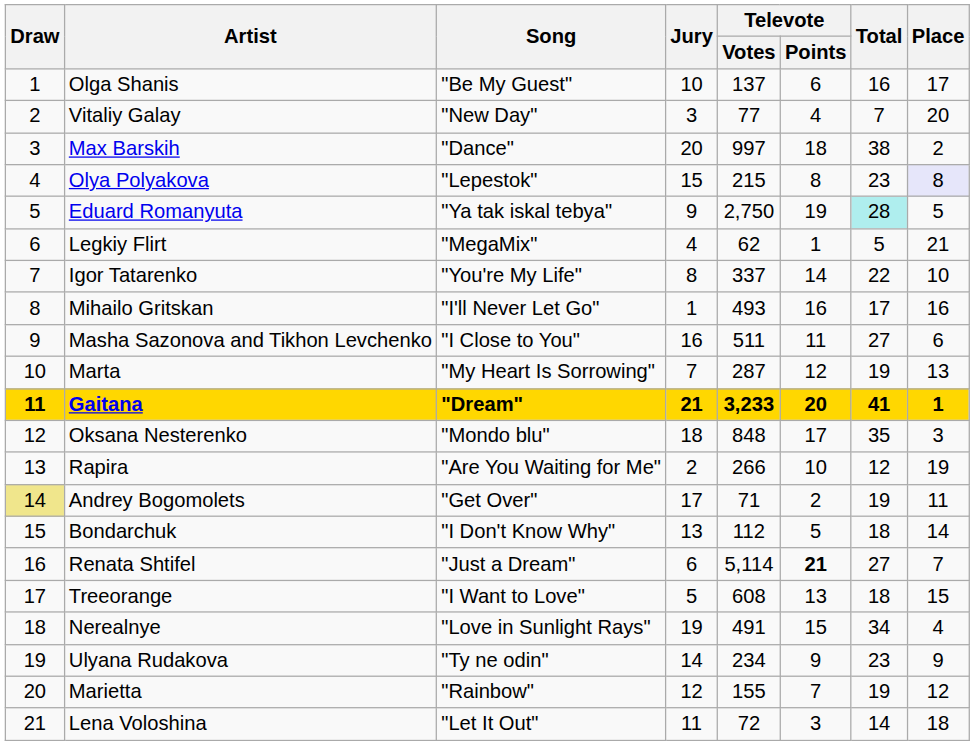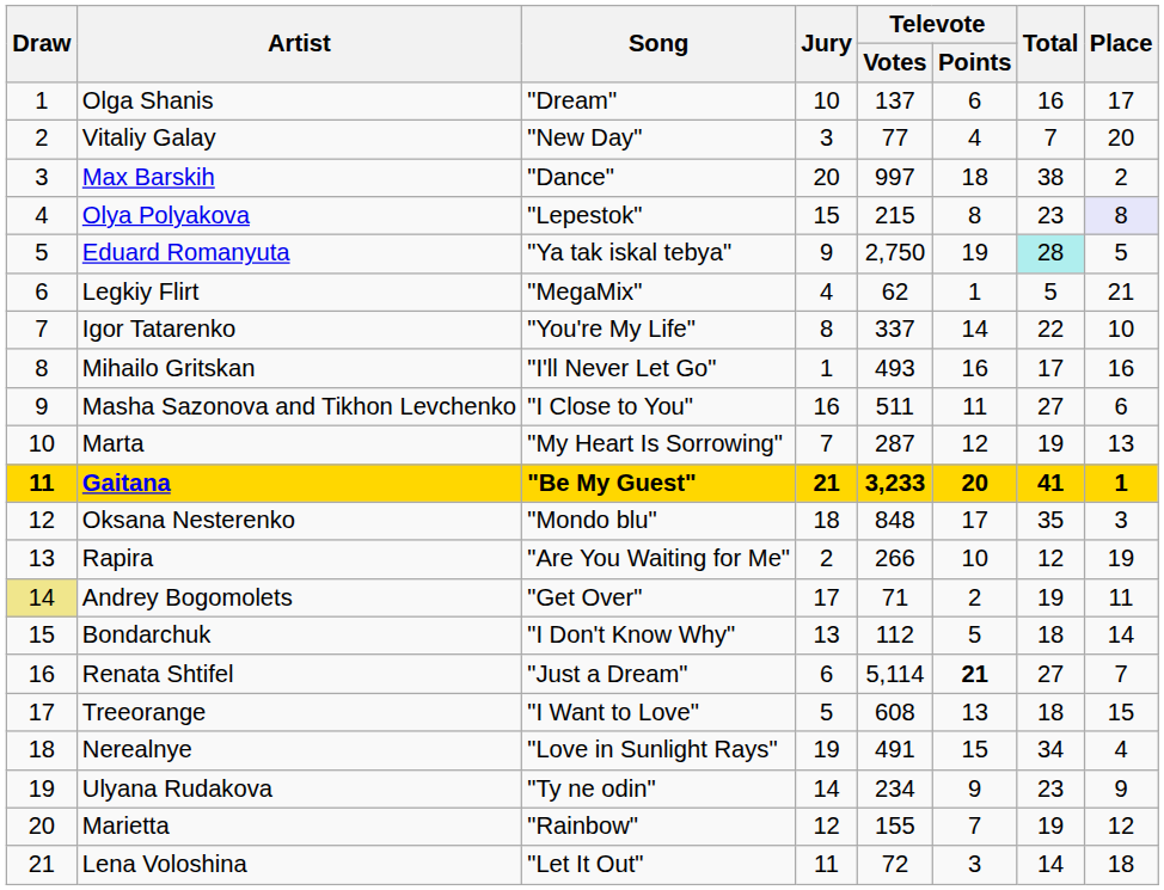Olga Shanis | Song: "Be My Guest" -> "Dream"
Gaitana | Song: "Dream" -> "Be My Guest"
